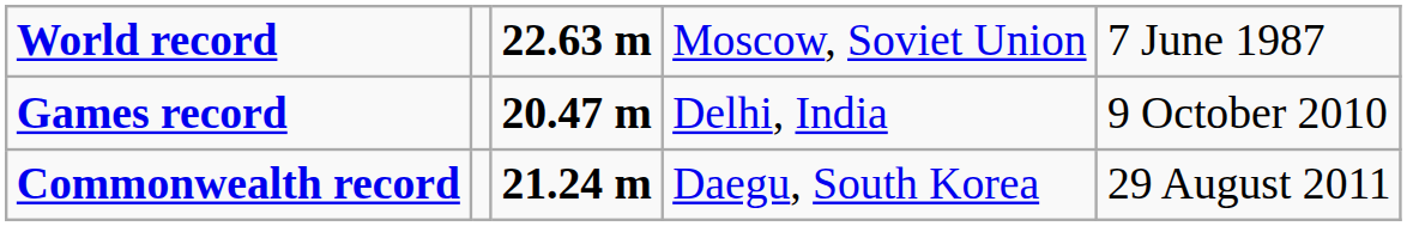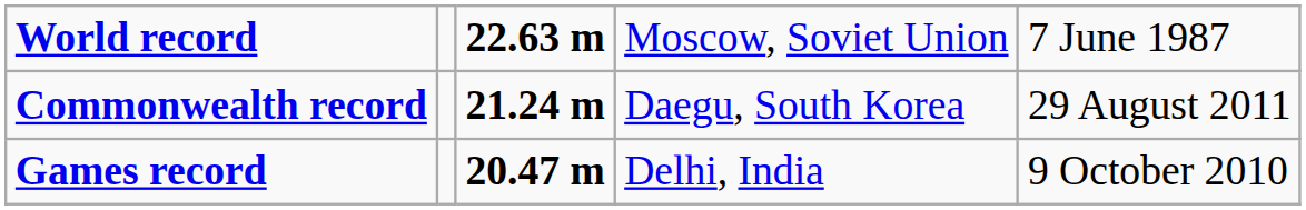rows swapped: Commonwealth record <-> Games record
